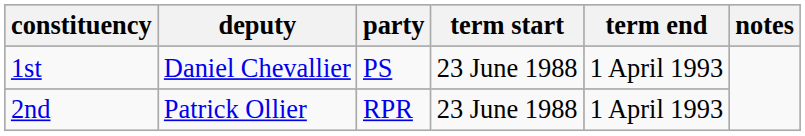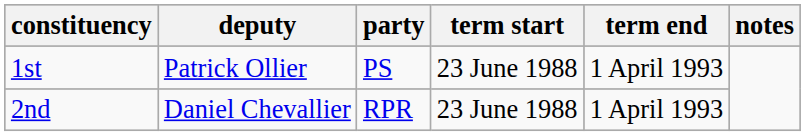1st | deputy: Daniel Chevallier -> Patrick Ollier
2nd | deputy: Patrick Ollier -> Daniel Chevallier
